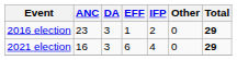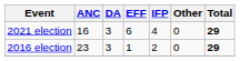rows swapped: 2016 election <-> 2021 election
